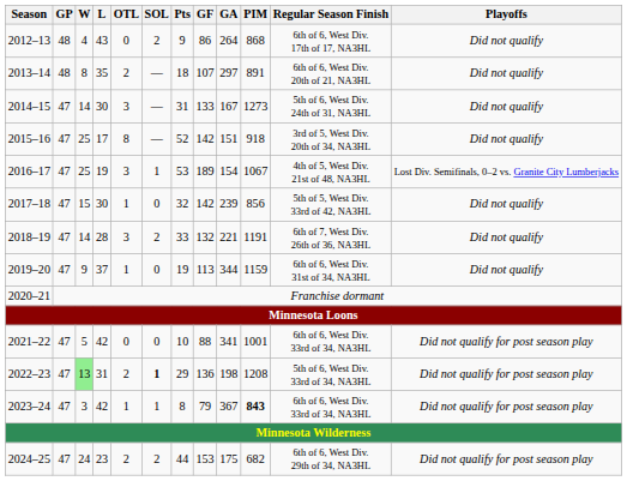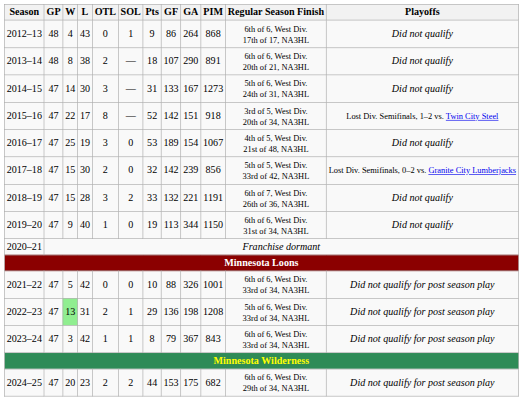2012–13 | SOL: 2 -> 1
2013–14 | L: 35 -> 38
2013–14 | GA: 297 -> 290
2015–16 | W: 25 -> 22
2015–16 | Playoffs: Did not qualify -> Lost Div. Semifinals, 1–2 vs. Twin City Steel
2016–17 | SOL: 1 -> 0
2016–17 | Playoffs: Lost Div. Semifinals, 0–2 vs. Granite City Lumberjacks -> Did not qualify
2017–18 | OTL: 1 -> 2
2017–18 | Playoffs: Did not qualify -> Lost Div. Semifinals, 0–2 vs. Granite City Lumberjacks
2018–19 | W: 14 -> 15
2019–20 | L: 37 -> 40
2019–20 | PIM: 1159 -> 1150
2021–22 | GA: 341 -> 326
2022–23 | SOL: bold -> normal
2023–24 | PIM: bold -> normal
2024–25 | W: 24 -> 20
